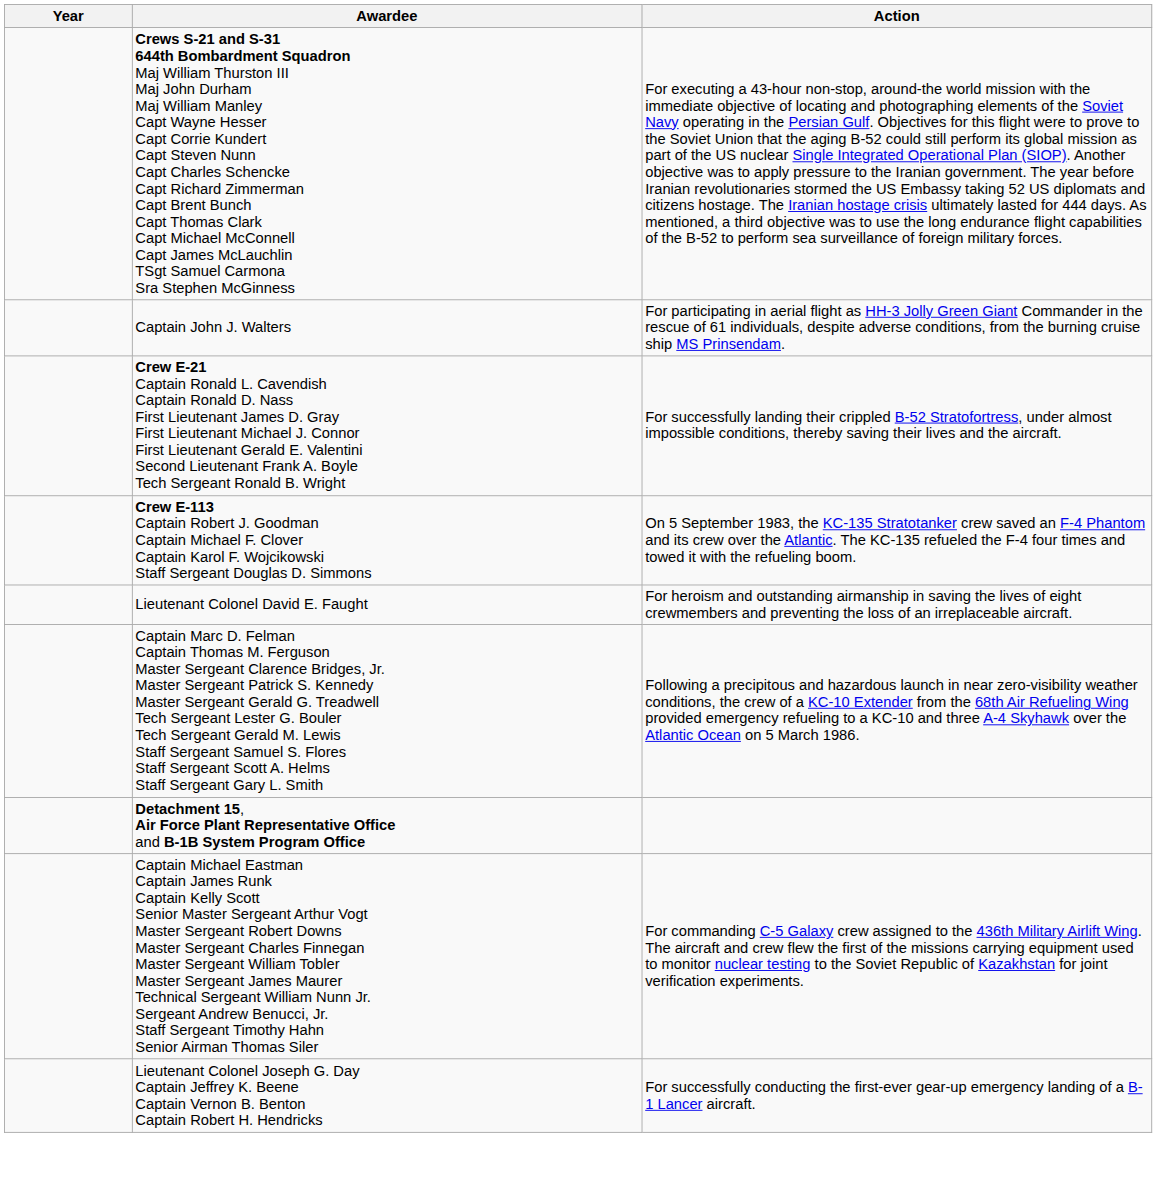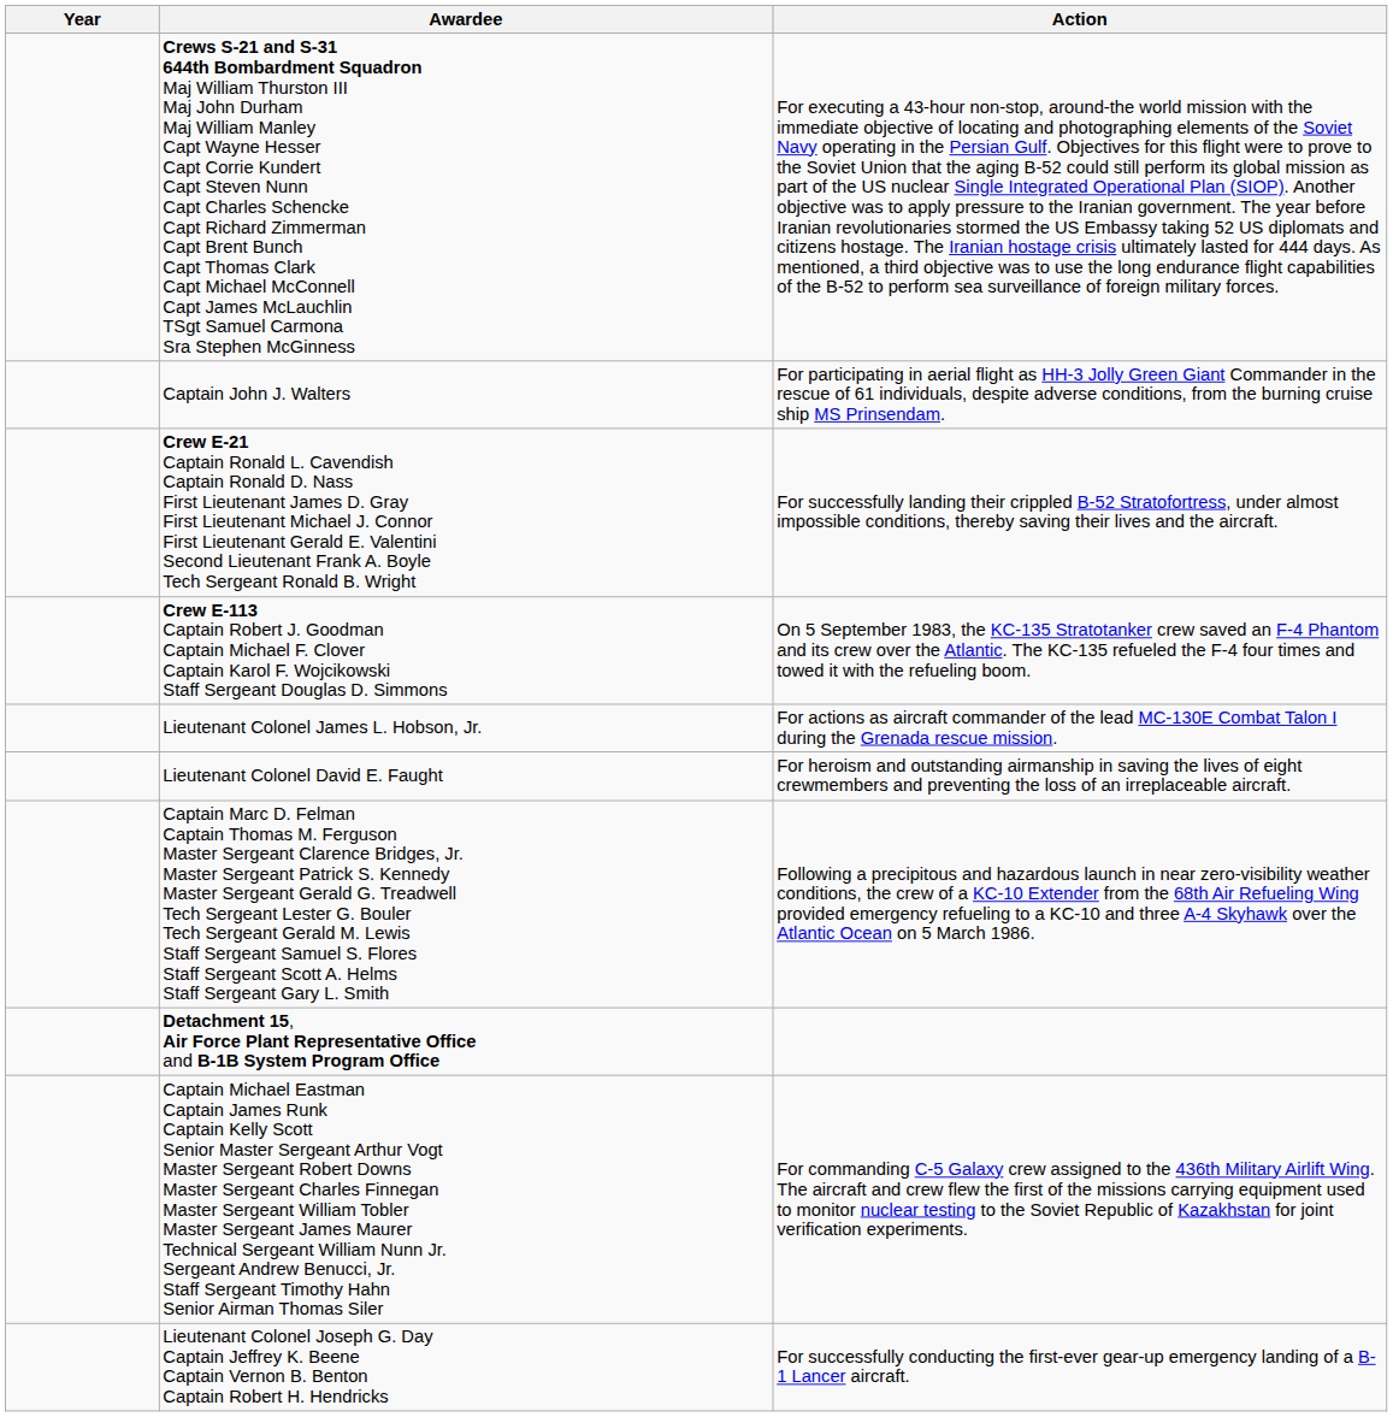+ row: Lieutenant Colonel James L. Hobson, Jr. | For actions as aircraft commander of the lead MC-130E Combat Talon I during the Grenada rescue mission.
